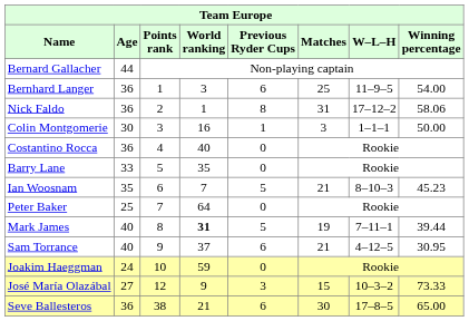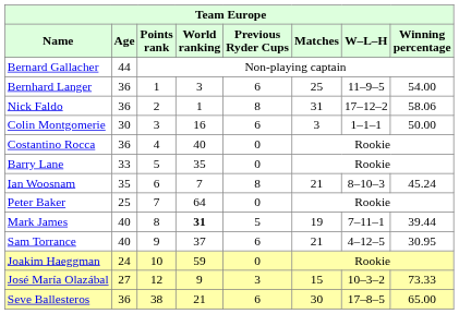Colin Montgomerie | Previous Ryder Cups: 1 -> 6
Ian Woosnam | Previous Ryder Cups: 5 -> 8
Ian Woosnam | Winning percentage: 45.23 -> 45.24
